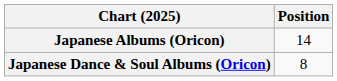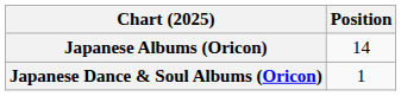Japanese Dance & Soul Albums (Oricon) | Position: 8 -> 1
